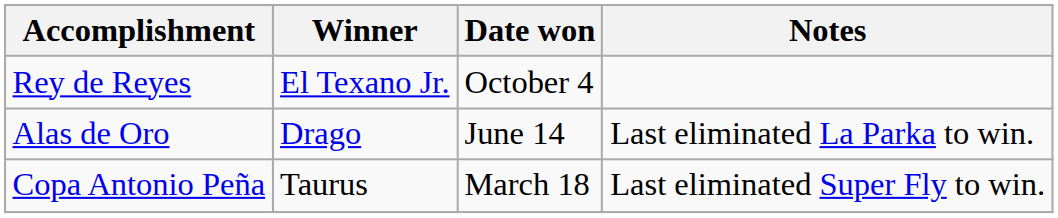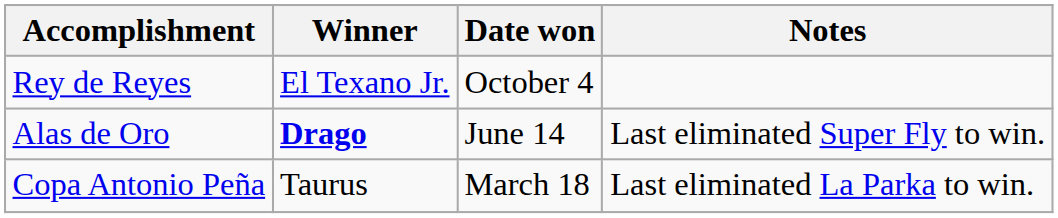Alas de Oro | Winner: normal -> bold
Alas de Oro | Notes: Last eliminated La Parka to win. -> Last eliminated Super Fly to win.
Copa Antonio Peña | Notes: Last eliminated Super Fly to win. -> Last eliminated La Parka to win.
